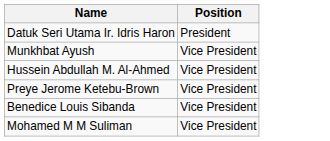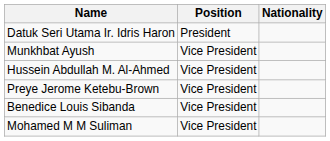+ column: Nationality
